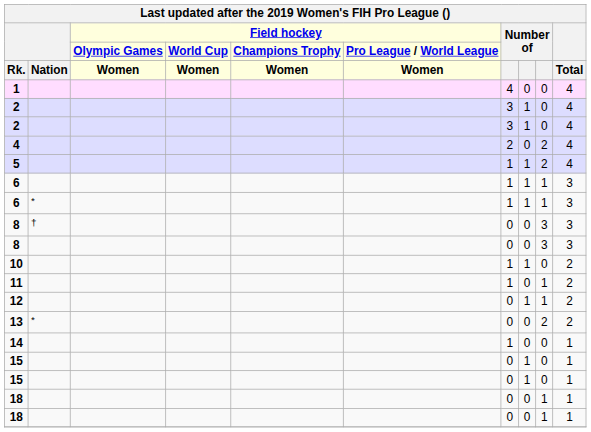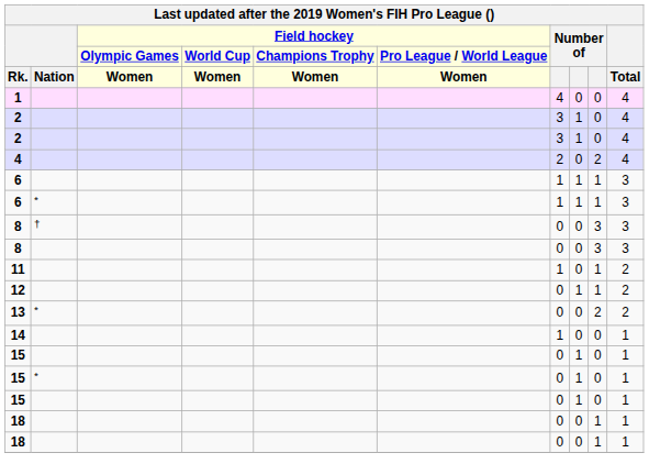- row: 5 | 1 | 1 | 2 | 4
- row: 10 | 1 | 1 | 0 | 2
+ row: 15 | * | 0 | 1 | 0 | 1
